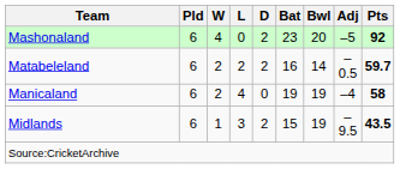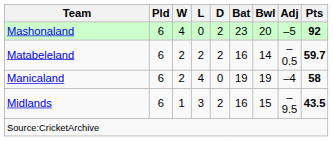Midlands | Bat: 15 -> 16
Midlands | Bwl: 19 -> 15
